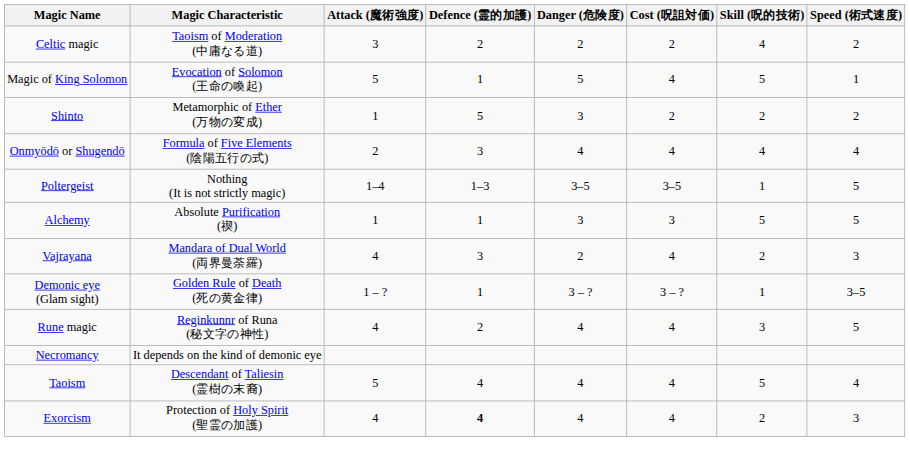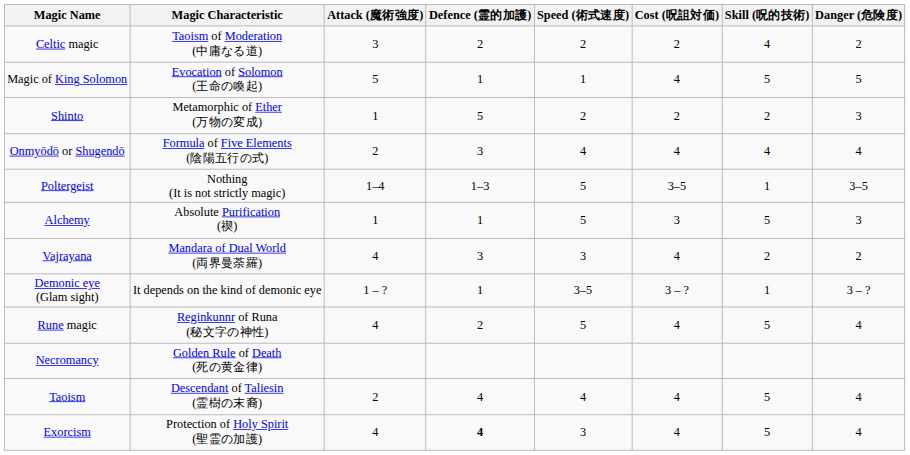columns swapped: Speed (術式速度) <-> Danger (危険度)
Demonic eye (Glam sight) | Magic Characteristic: Golden Rule of Death (死の黄金律) -> It depends on the kind of demonic eye
Rune magic | Skill (呪的技術): 3 -> 5
Necromancy | Magic Characteristic: It depends on the kind of demonic eye -> Golden Rule of Death (死の黄金律)
Taoism | Attack (魔術強度): 5 -> 2
Exorcism | Skill (呪的技術): 2 -> 5
